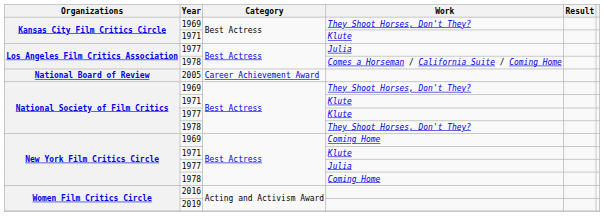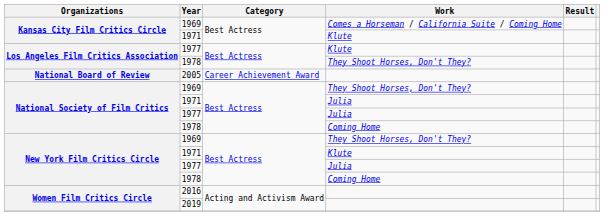Kansas City Film Critics Circle / 1969 | Work: They Shoot Horses, Don't They? -> Comes a Horseman / California Suite / Coming Home
Los Angeles Film Critics Association / 1977 | Work: Julia -> Klute
Los Angeles Film Critics Association / 1978 | Work: Comes a Horseman / California Suite / Coming Home -> They Shoot Horses, Don't They?
National Society of Film Critics / 1971 | Work: Klute -> Julia
National Society of Film Critics / 1977 | Work: Klute -> Julia
National Society of Film Critics / 1978 | Work: They Shoot Horses, Don't They? -> Coming Home
New York Film Critics Circle / 1969 | Work: Coming Home -> They Shoot Horses, Don't They?
